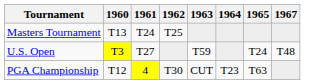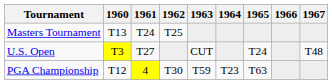+ column: 1966
U.S. Open | 1963: T59 -> CUT
PGA Championship | 1963: CUT -> T59
